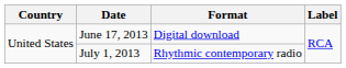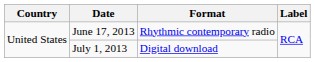June 17, 2013 | Format: Digital download -> Rhythmic contemporary radio
July 1, 2013 | Format: Rhythmic contemporary radio -> Digital download
